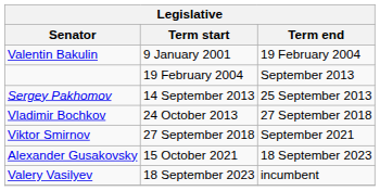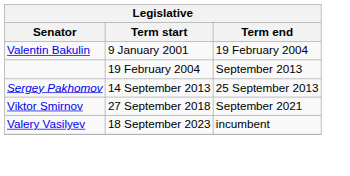- row: Vladimir Bochkov | 24 October 2013 | 27 September 2018
- row: Alexander Gusakovsky | 15 October 2021 | 18 September 2023
